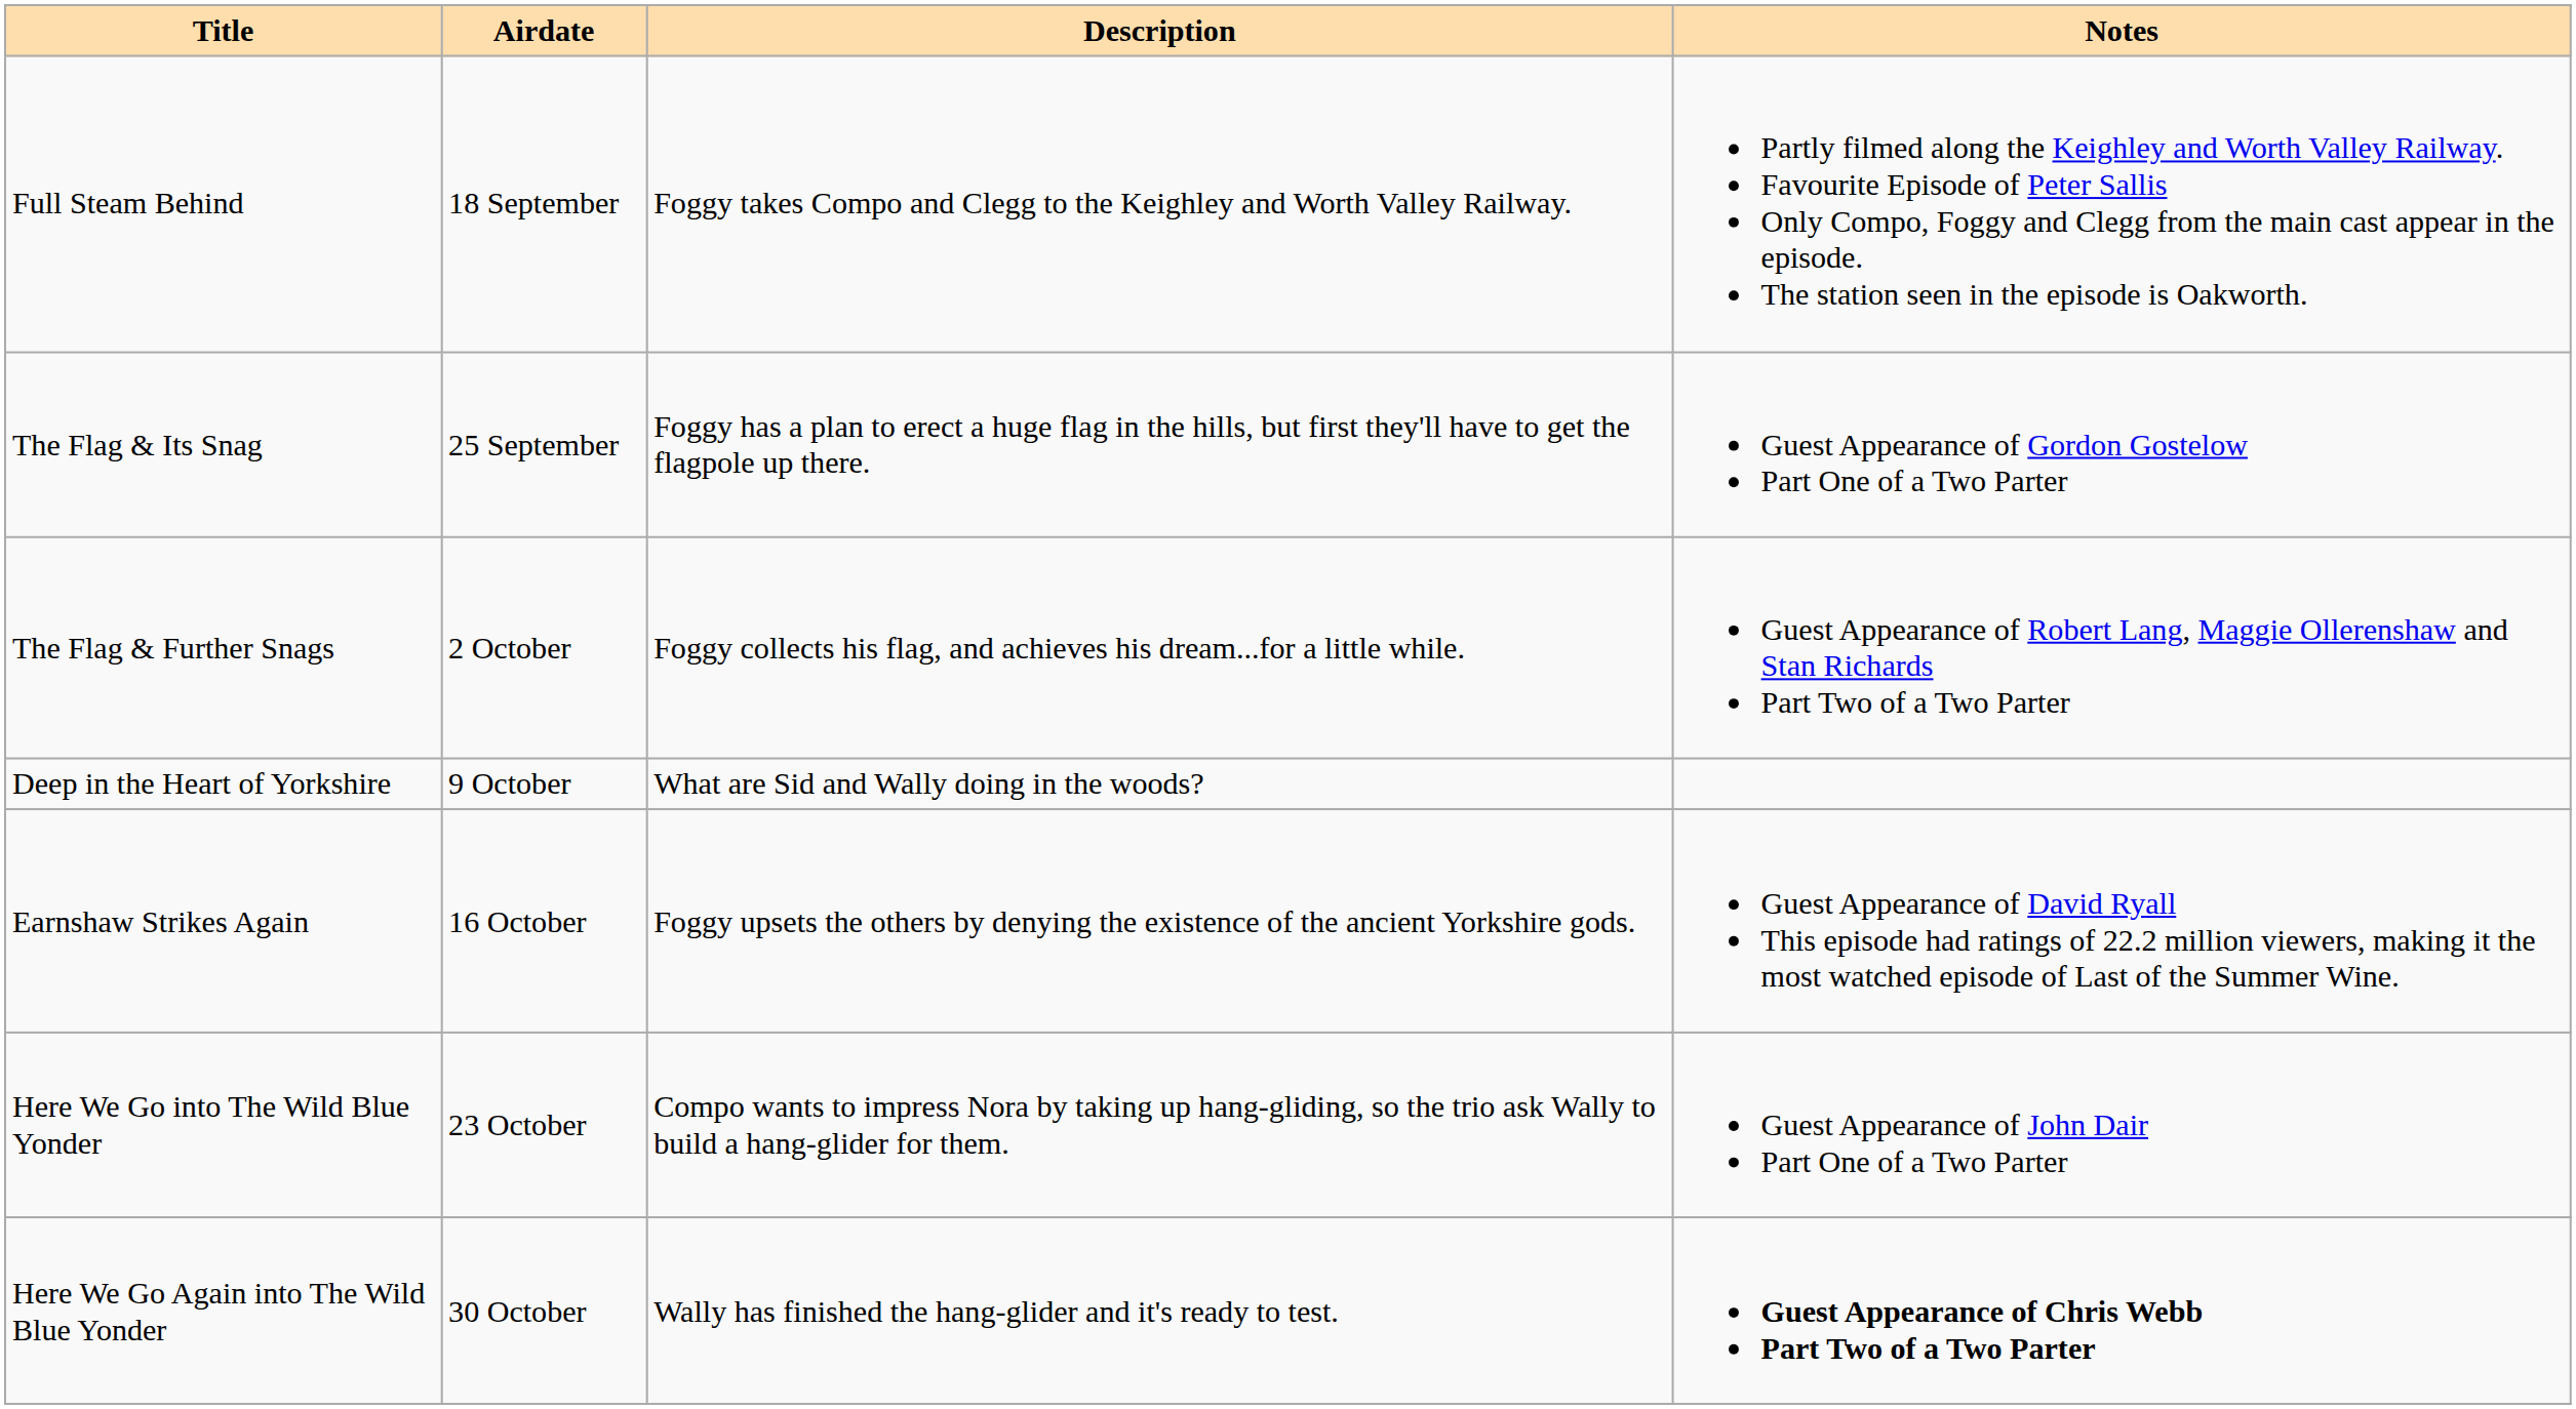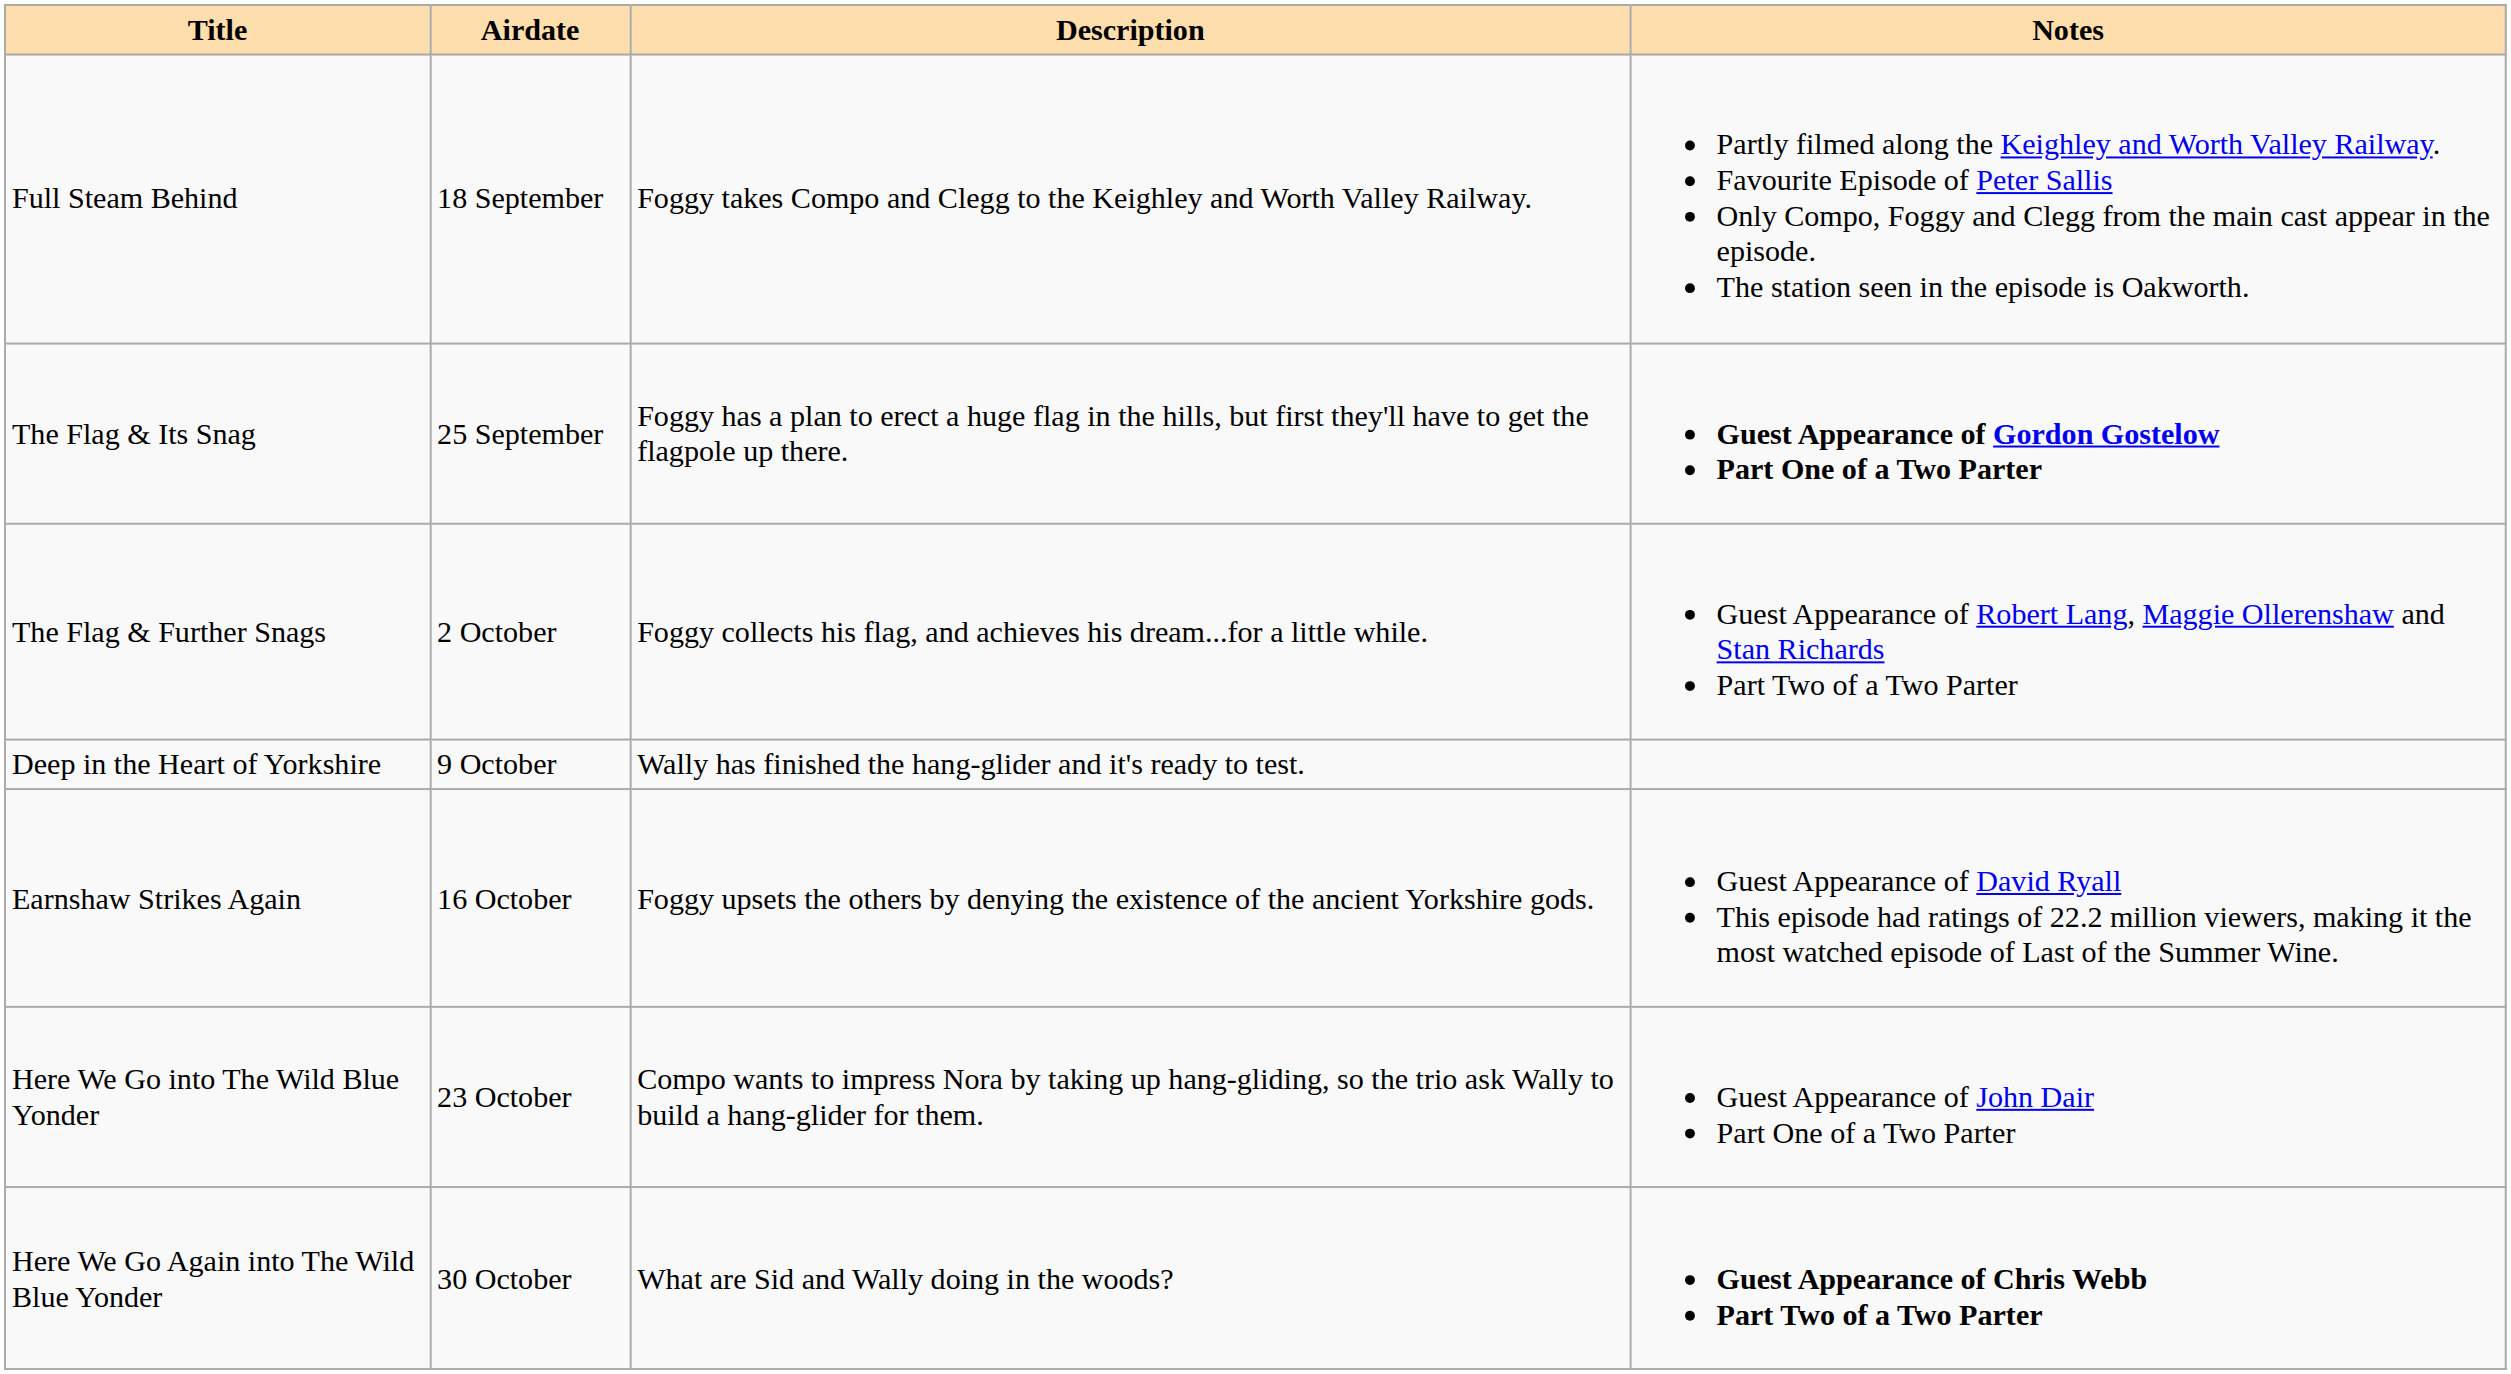The Flag & Its Snag | Notes: normal -> bold
Deep in the Heart of Yorkshire | Description: What are Sid and Wally doing in the woods? -> Wally has finished the hang-glider and it's ready to test.
Here We Go Again into The Wild Blue Yonder | Description: Wally has finished the hang-glider and it's ready to test. -> What are Sid and Wally doing in the woods?
